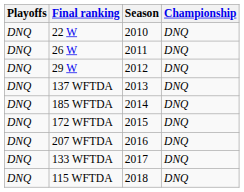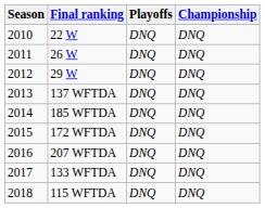columns swapped: Season <-> Playoffs
